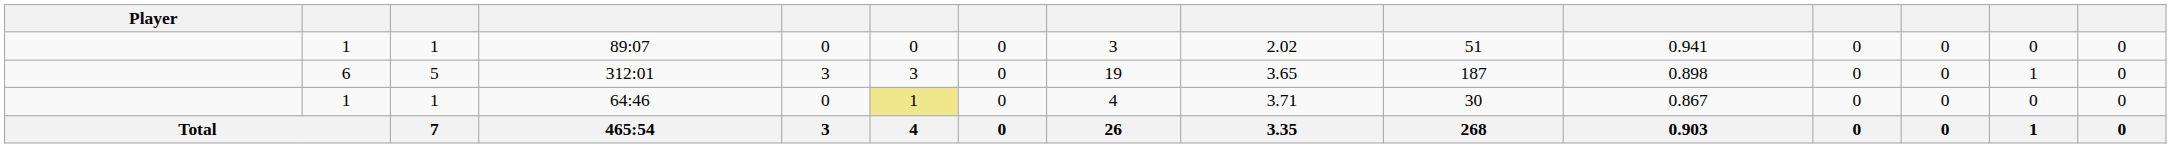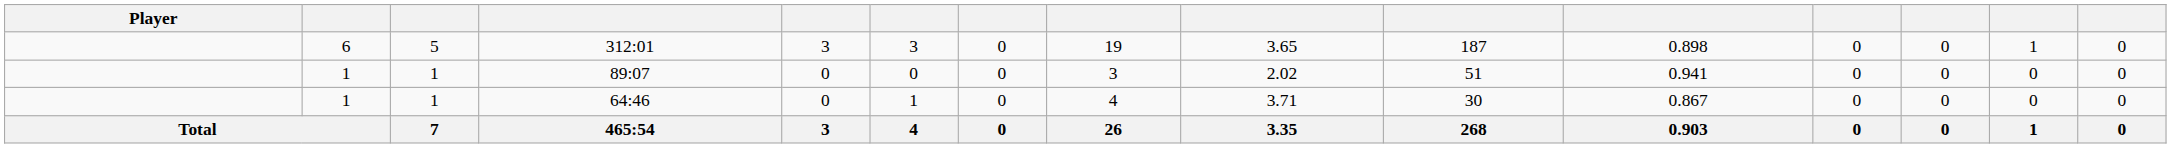rows swapped: 312:01 <-> 89:07
64:46 | column 6: khaki background -> no background
